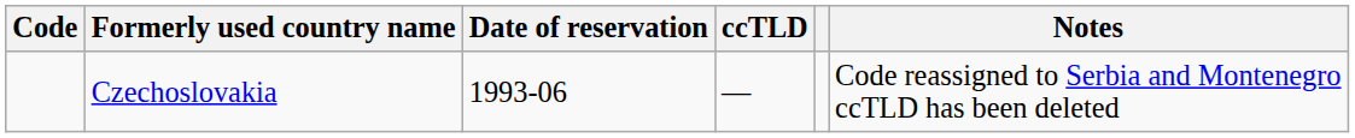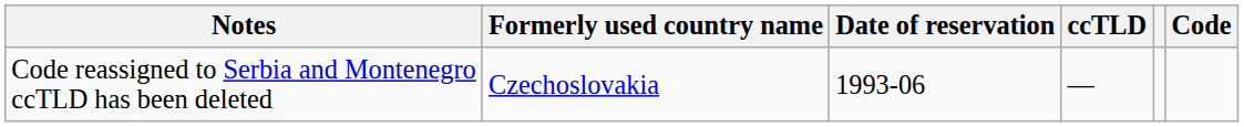columns swapped: Code <-> Notes
